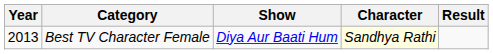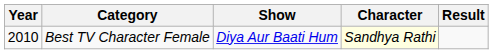Best TV Character Female | Year: 2013 -> 2010
